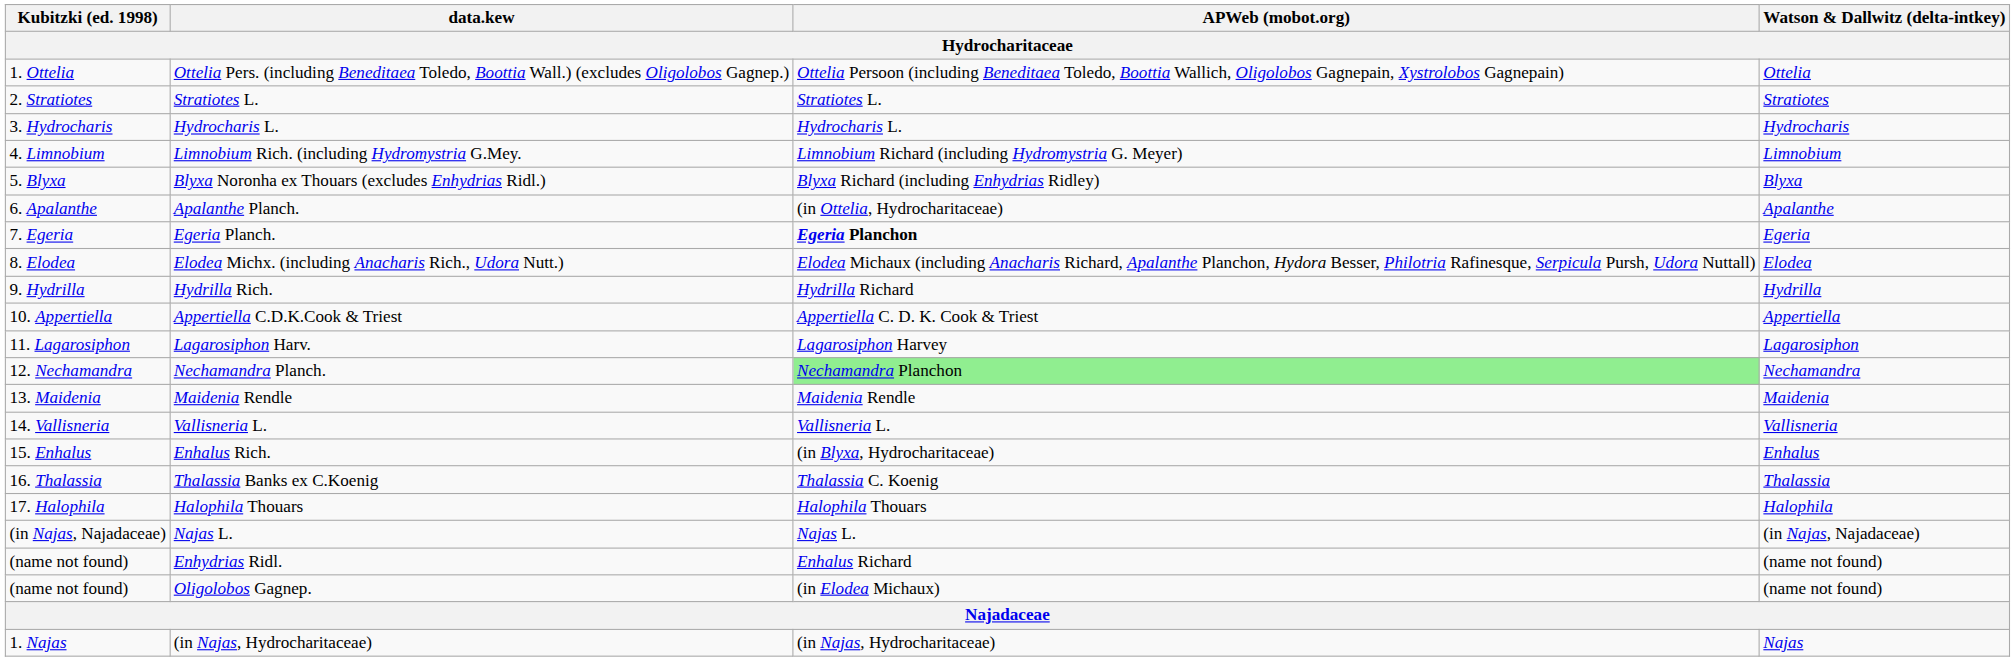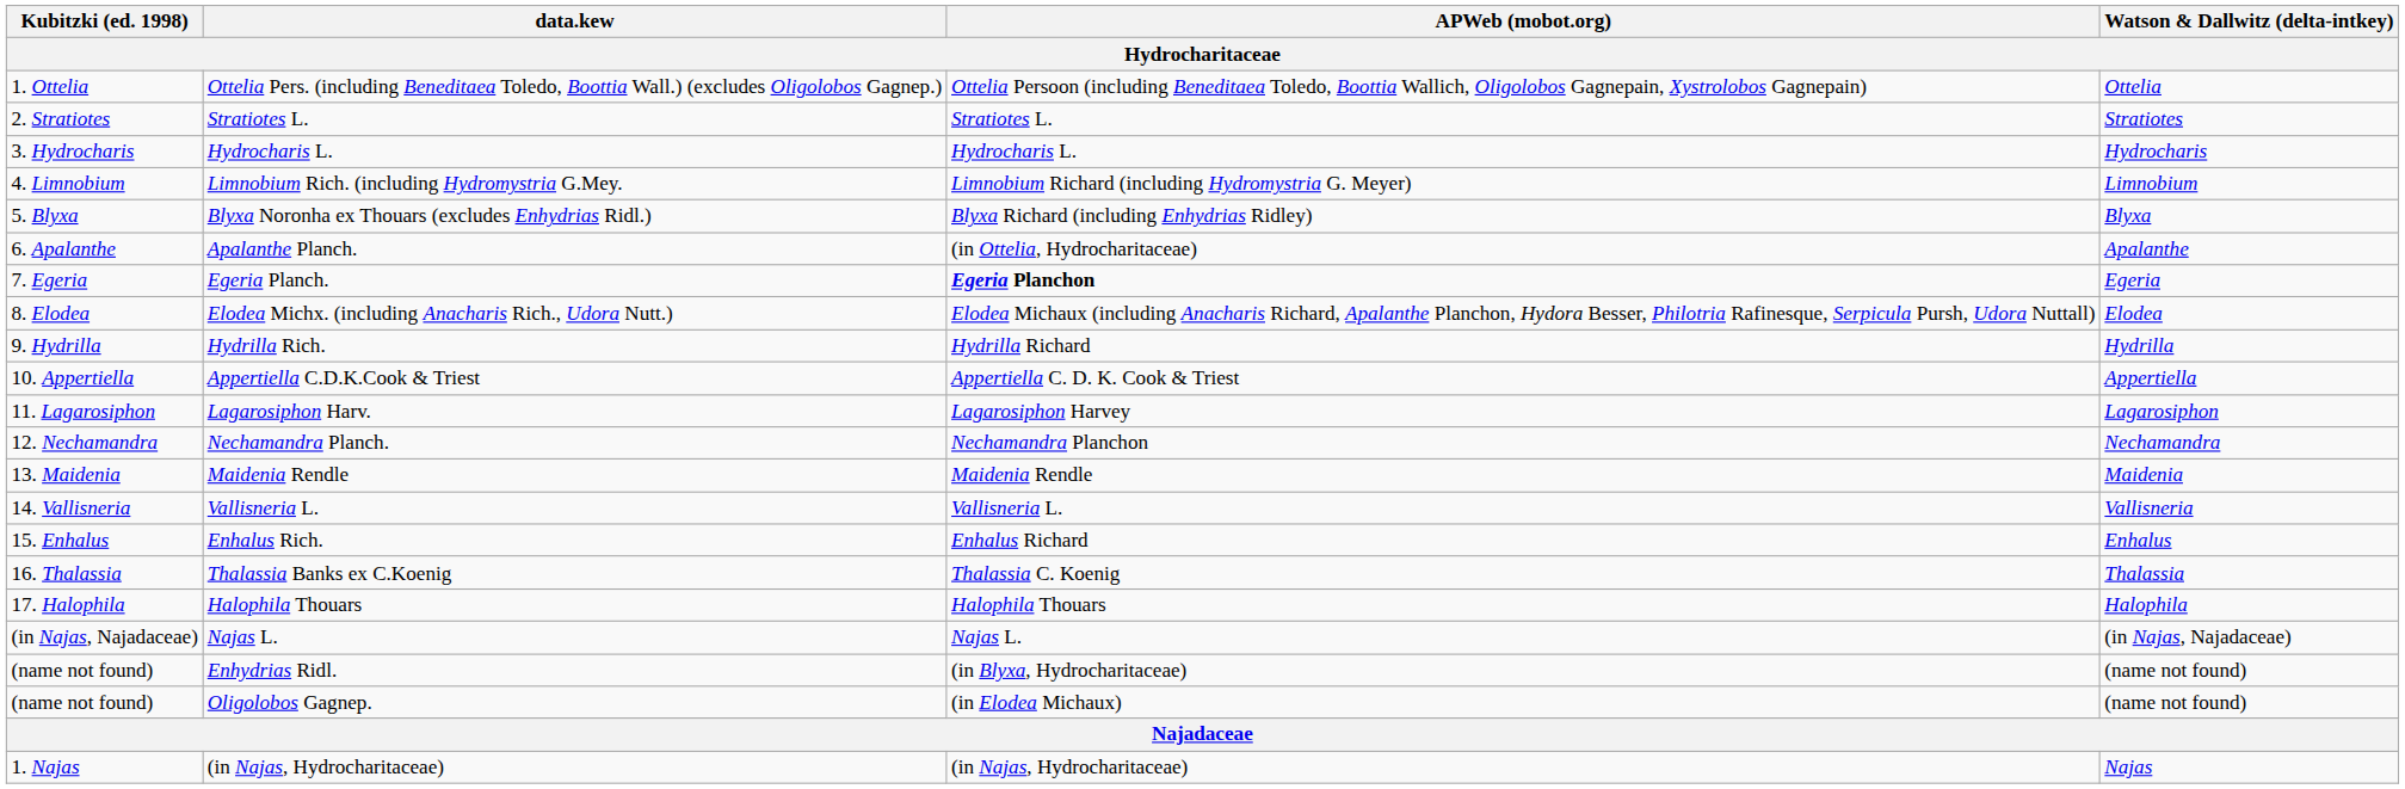Nechamandra Planch. | APWeb (mobot.org): lightgreen background -> no background
Enhalus Rich. | APWeb (mobot.org): (in Blyxa, Hydrocharitaceae) -> Enhalus Richard
Enhydrias Ridl. | APWeb (mobot.org): Enhalus Richard -> (in Blyxa, Hydrocharitaceae)
